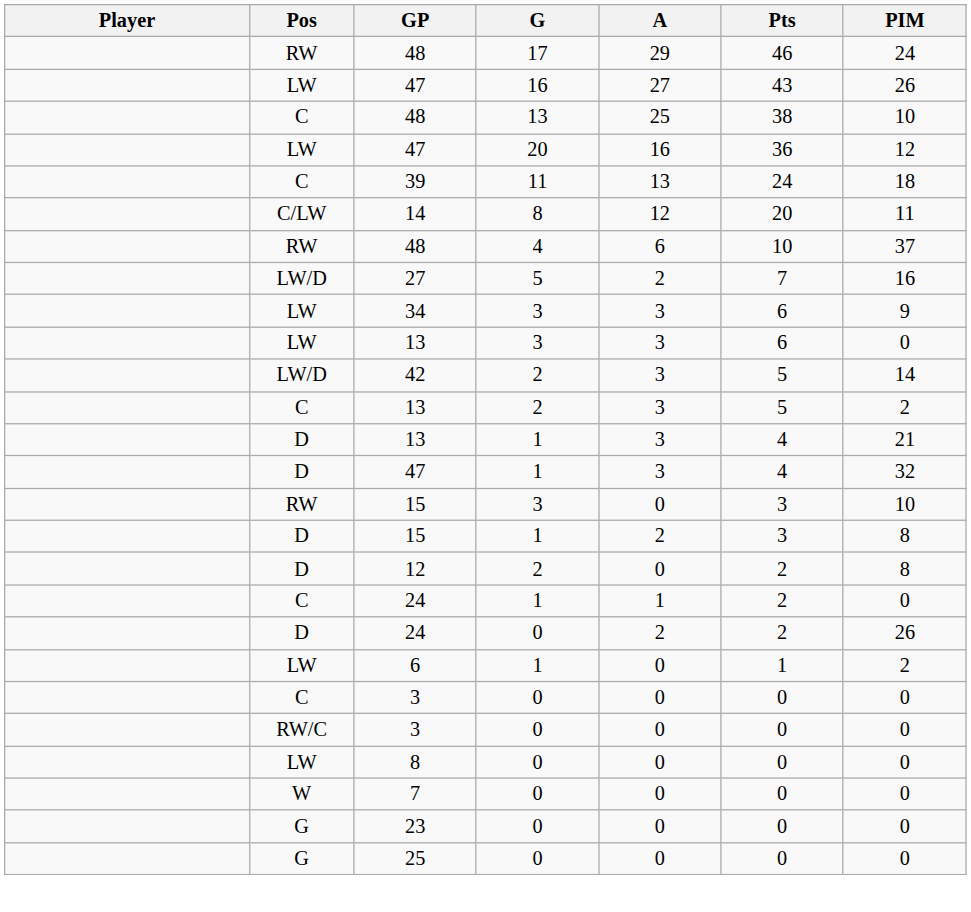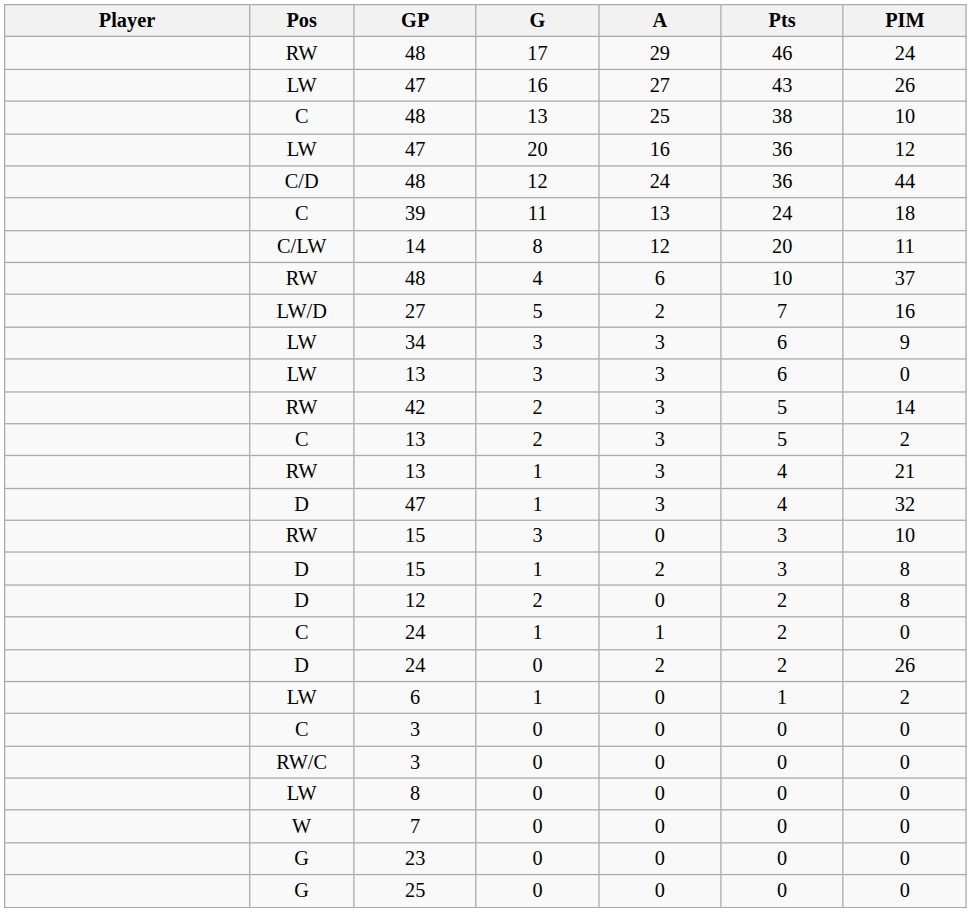+ row: C/D | 48 | 12 | 24 | 36 | 44
42 | Pos: LW/D -> RW
13 / 1 | Pos: D -> RW
